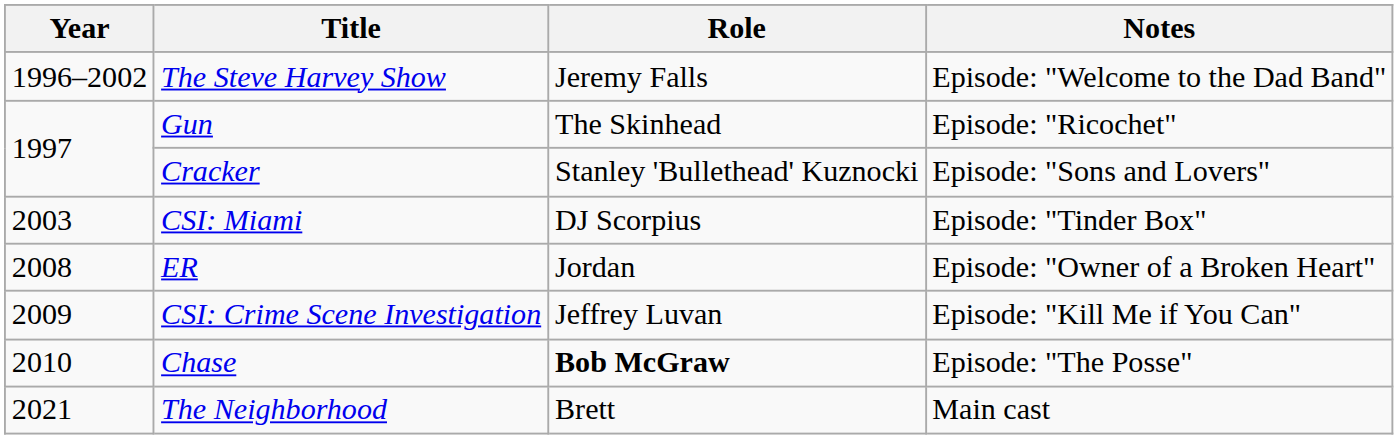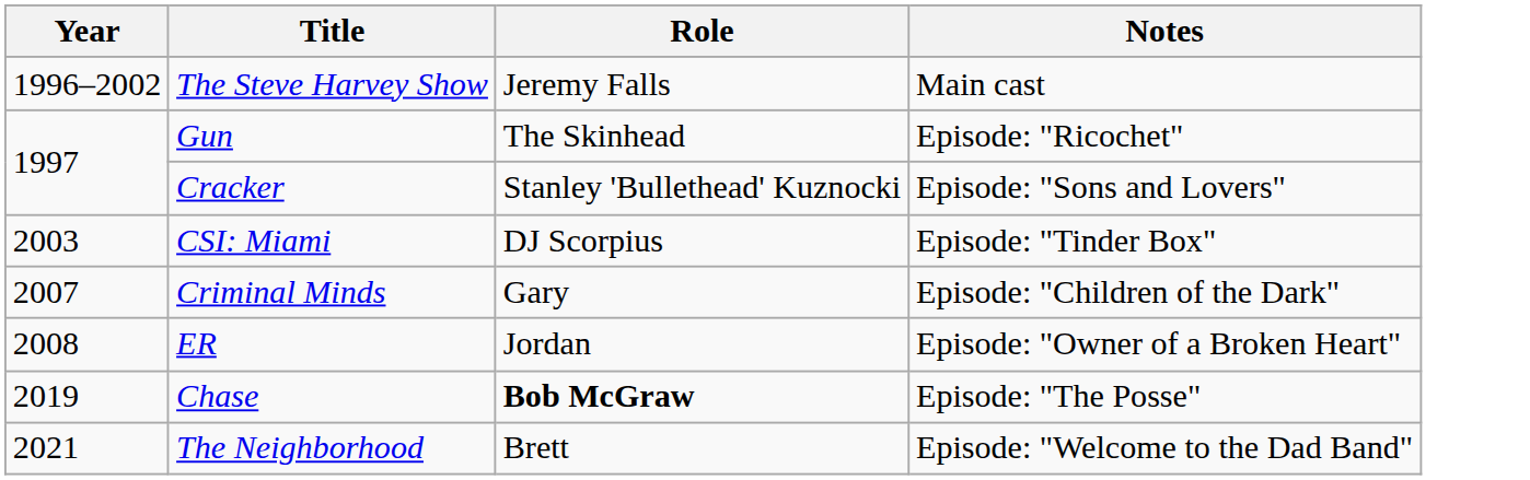The Steve Harvey Show | Notes: Episode: "Welcome to the Dad Band" -> Main cast
+ row: 2007 | Criminal Minds | Gary | Episode: "Children of the Dark"
- row: 2009 | CSI: Crime Scene Investigation | Jeffrey Luvan | Episode: "Kill Me if You Can"
Chase | Year: 2010 -> 2019
The Neighborhood | Notes: Main cast -> Episode: "Welcome to the Dad Band"
